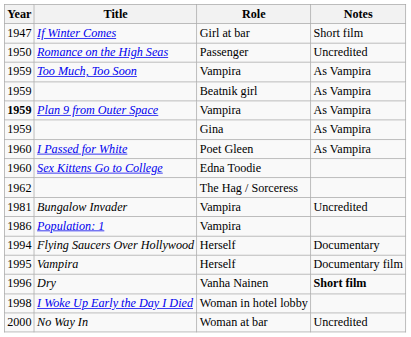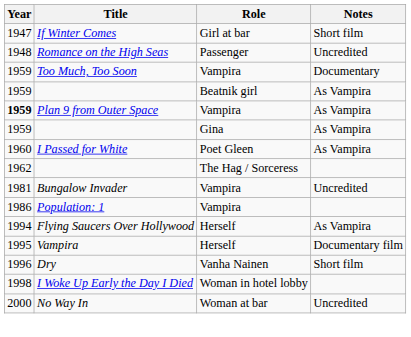Romance on the High Seas | Year: 1950 -> 1948
Too Much, Too Soon | Notes: As Vampira -> Documentary
- row: 1960 | Sex Kittens Go to College | Edna Toodie
Flying Saucers Over Hollywood | Notes: Documentary -> As Vampira
Dry | Notes: bold -> normal
